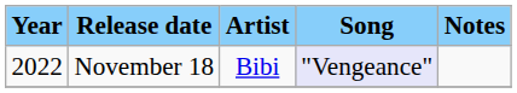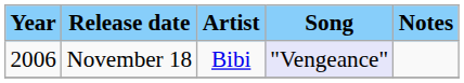November 18 | column 1: 2022 -> 2006
